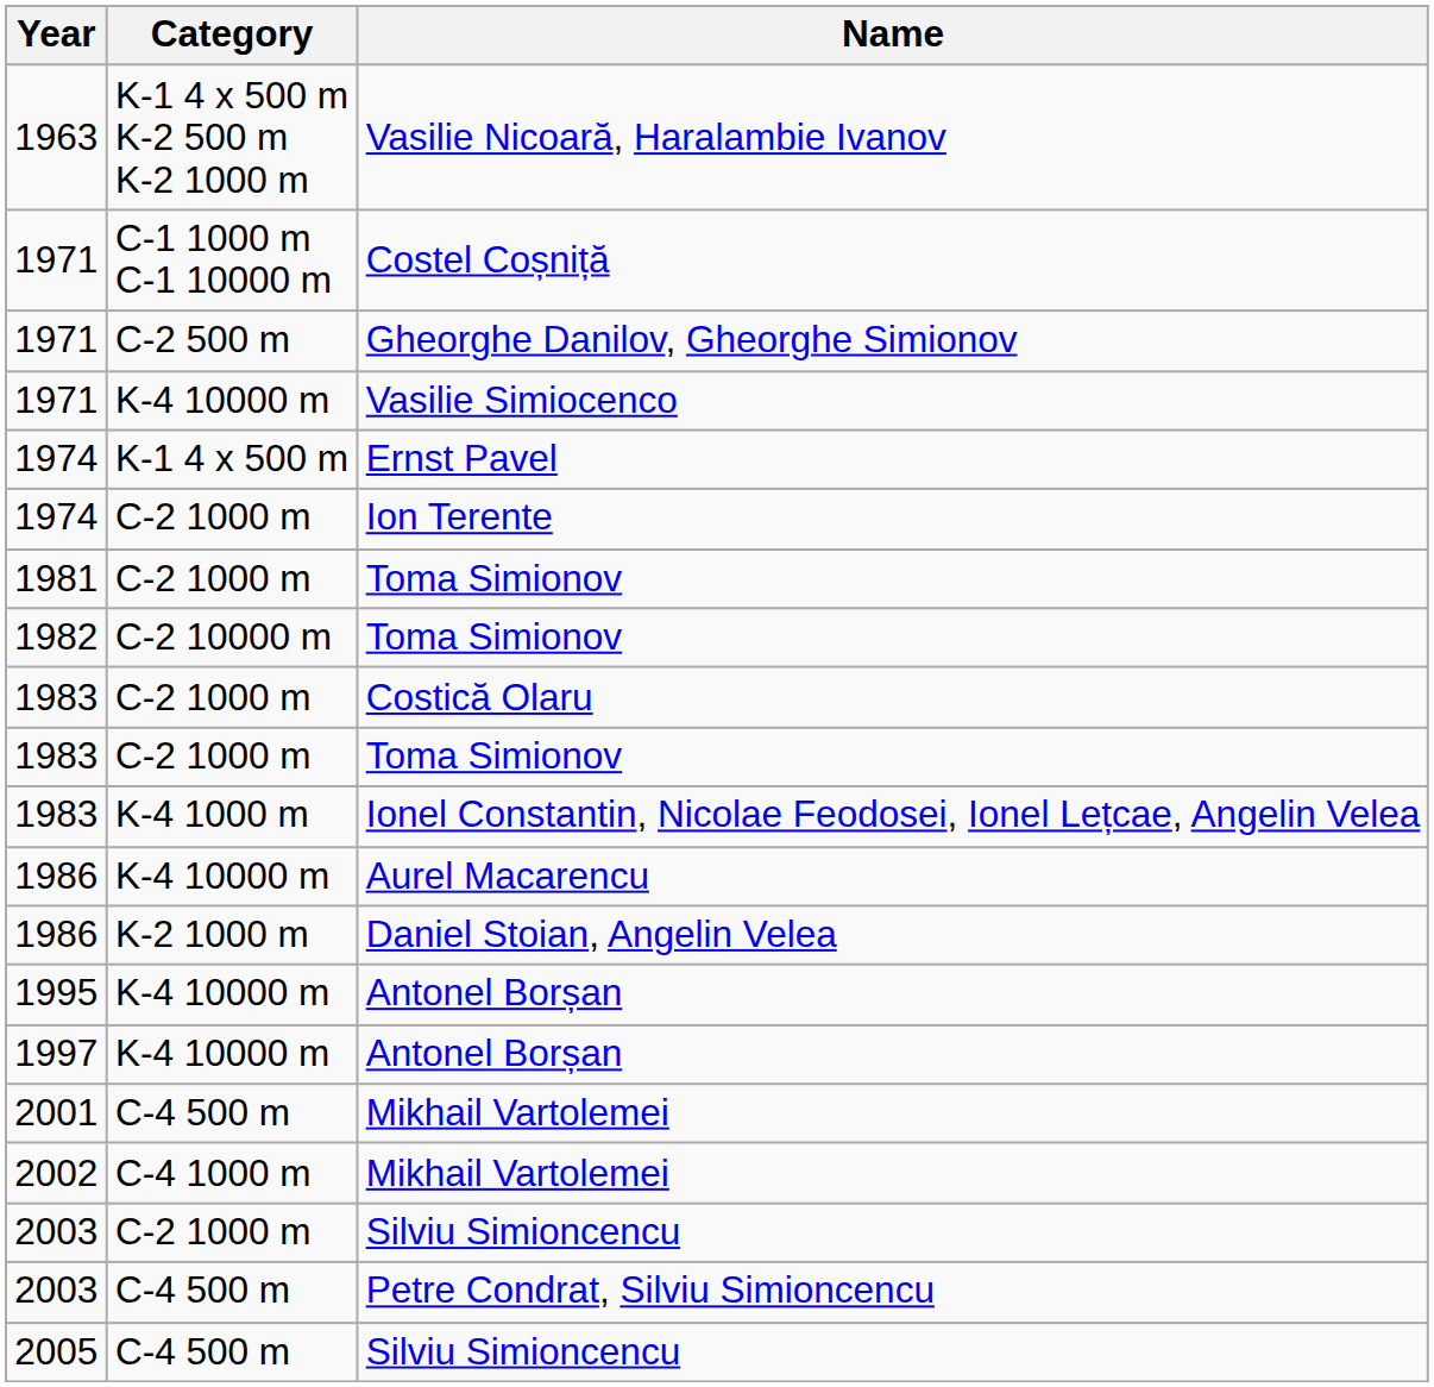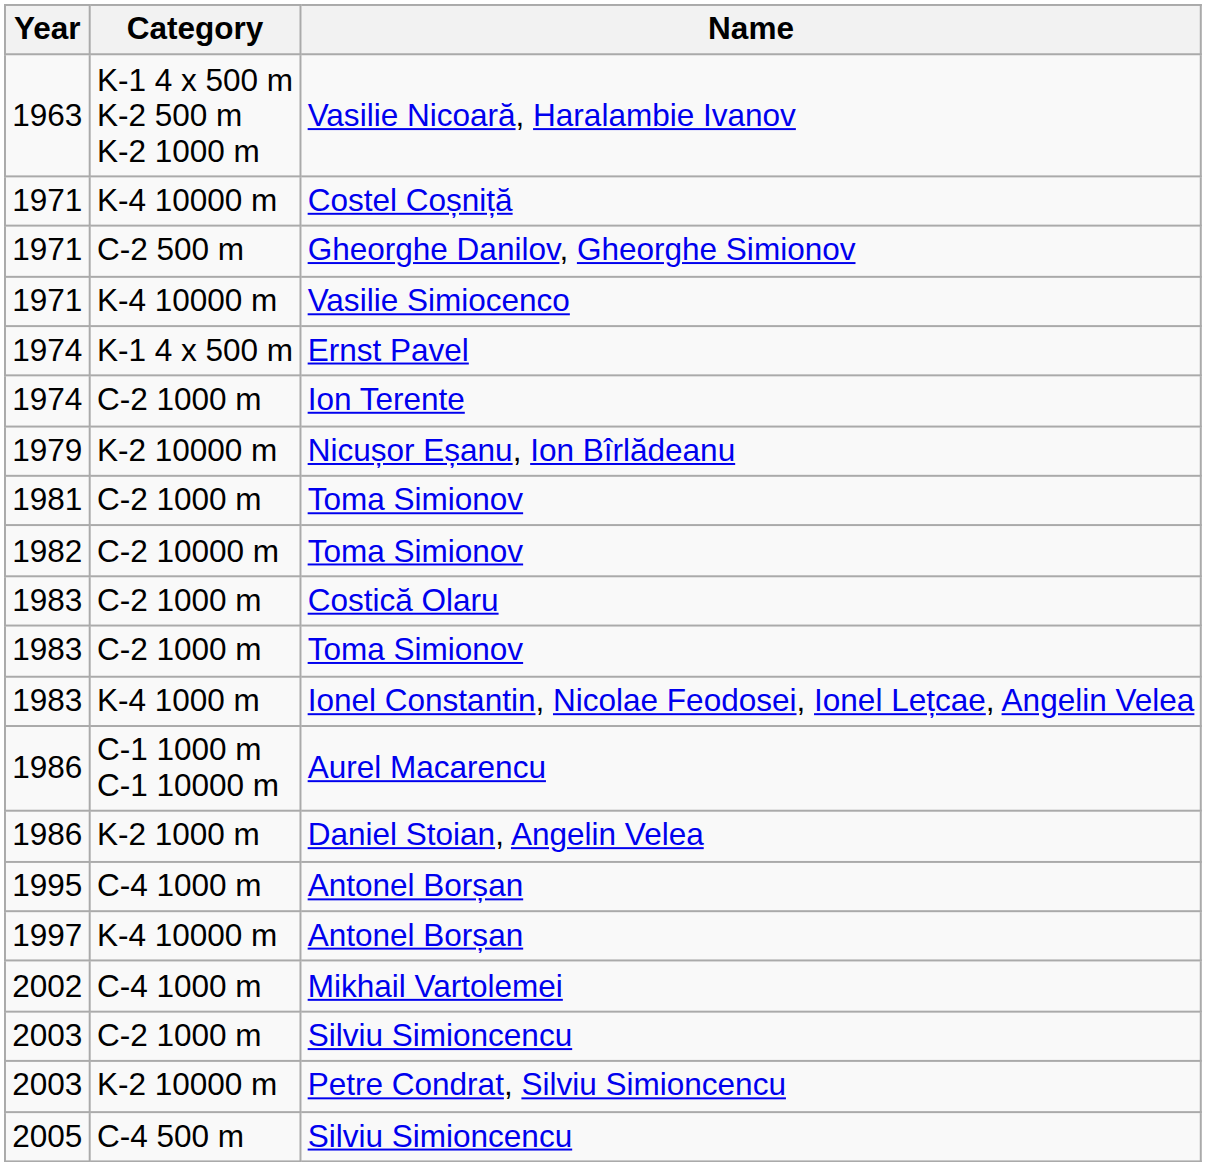Costel Coșniță | Category: C-1 1000 m C-1 10000 m -> K-4 10000 m
+ row: 1979 | K-2 10000 m | Nicușor Eșanu, Ion Bîrlădeanu
Aurel Macarencu | Category: K-4 10000 m -> C-1 1000 m C-1 10000 m
1995 / Antonel Borșan | Category: K-4 10000 m -> C-4 1000 m
- row: 2001 | C-4 500 m | Mikhail Vartolemei
Petre Condrat, Silviu Simioncencu | Category: C-4 500 m -> K-2 10000 m
